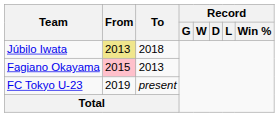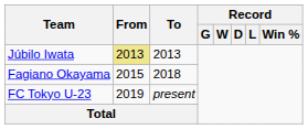Júbilo Iwata | To: 2018 -> 2013
Fagiano Okayama | From: pink background -> no background
Fagiano Okayama | To: 2013 -> 2018
